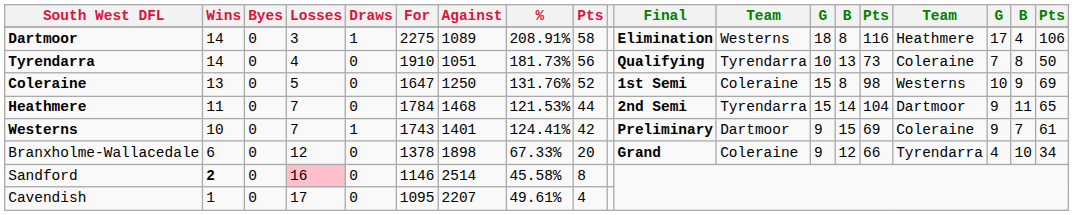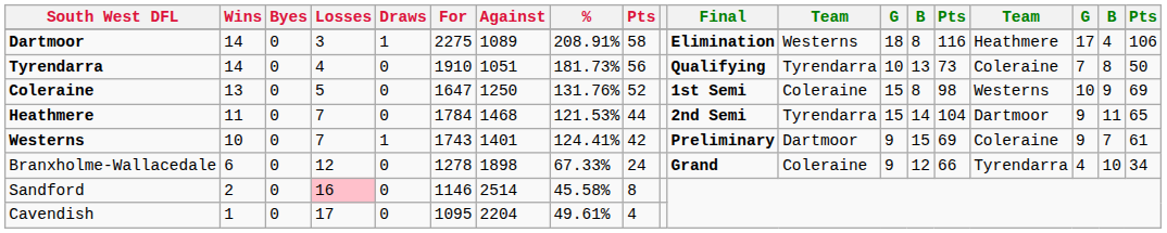Branxholme-Wallacedale | For: 1378 -> 1278
Branxholme-Wallacedale | column 9: 20 -> 24
Sandford | Wins: bold -> normal
Cavendish | Against: 2207 -> 2204
